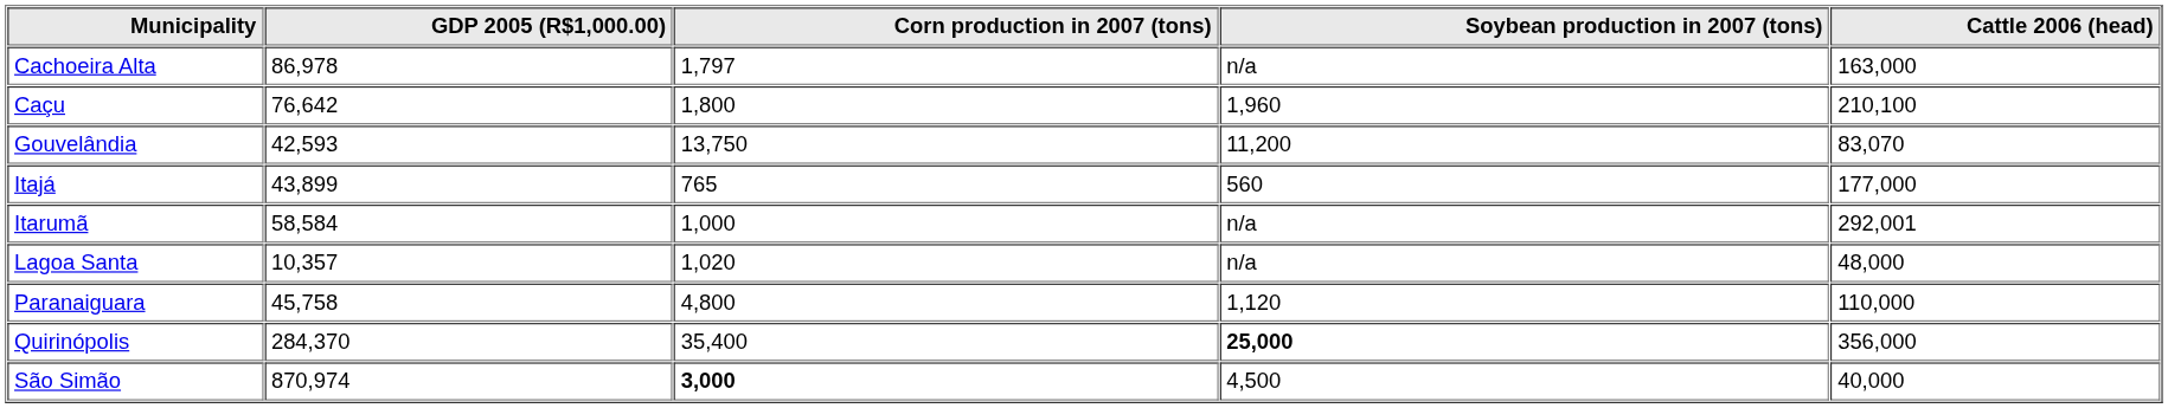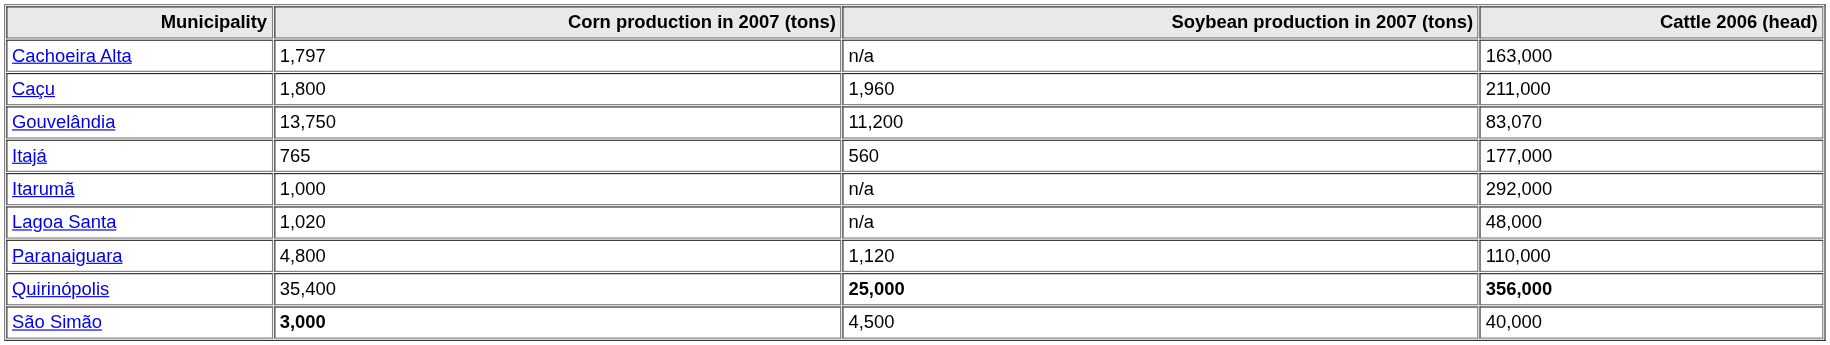- column: GDP 2005 (R$1,000.00) | 86,978 | 76,642 | 42,593 | 43,899 | 58,584 | 10,357 | 45,758 | 284,370 | 870,974
Caçu | Cattle 2006 (head): 210,100 -> 211,000
Itarumã | Cattle 2006 (head): 292,001 -> 292,000
Quirinópolis | Cattle 2006 (head): normal -> bold
